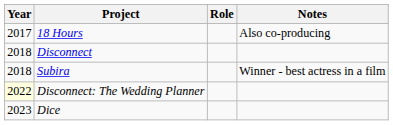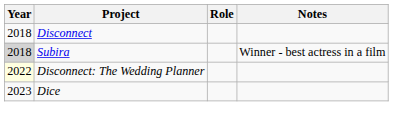- row: 2017 | 18 Hours | Also co-producing
Subira | Year: no background -> lightgrey background
